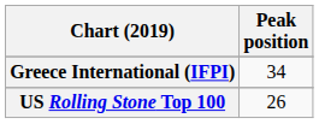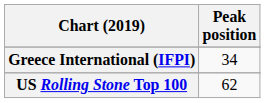US Rolling Stone Top 100 | Peak position: 26 -> 62
